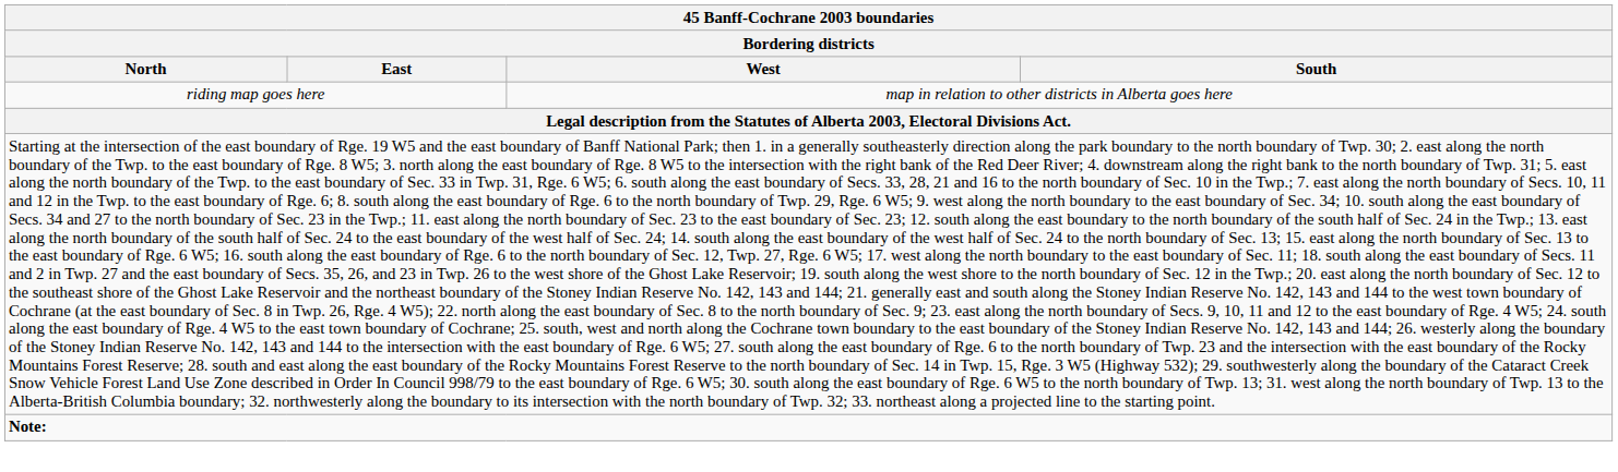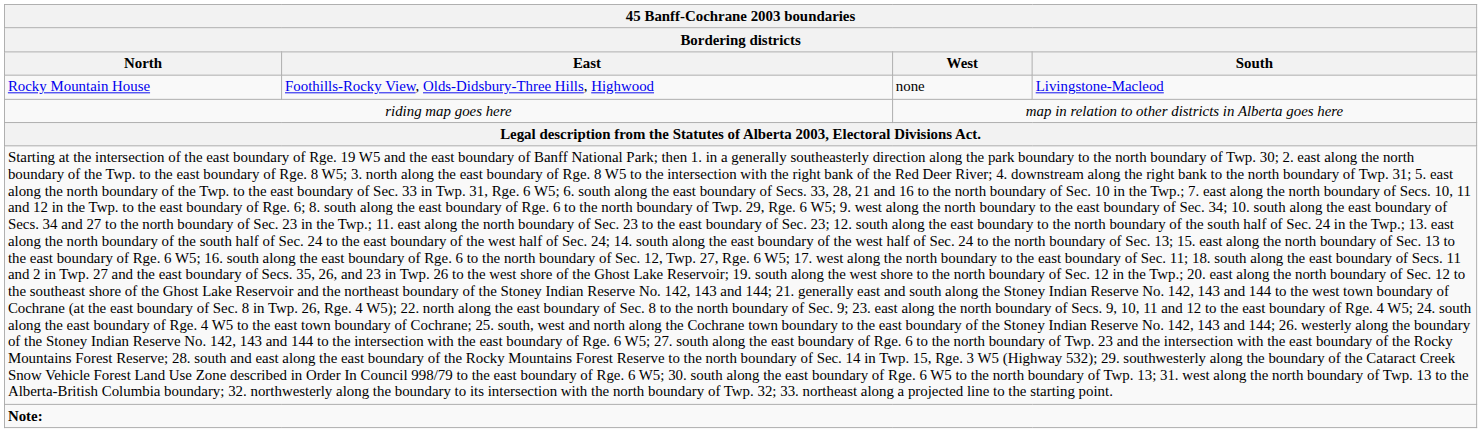+ row: Rocky Mountain House | Foothills-Rocky View, Olds-Didsbury-Three Hills, Highwood | none | Livingstone-Macleod
